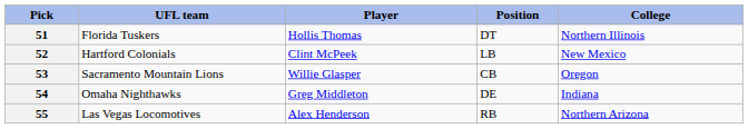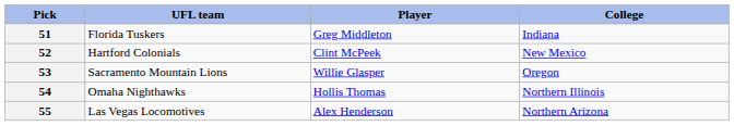- column: Position | DT | LB | CB | DE | RB
51 | Player: Hollis Thomas -> Greg Middleton
51 | College: Northern Illinois -> Indiana
54 | Player: Greg Middleton -> Hollis Thomas
54 | College: Indiana -> Northern Illinois
